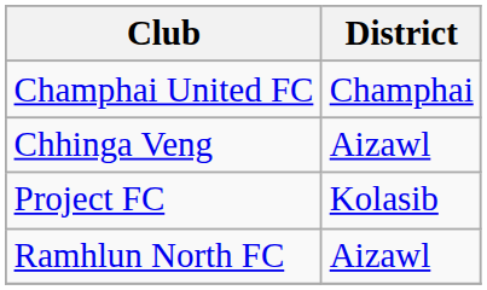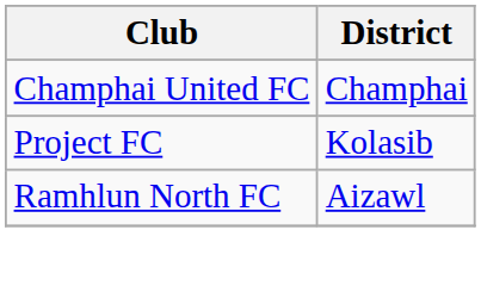- row: Chhinga Veng | Aizawl
